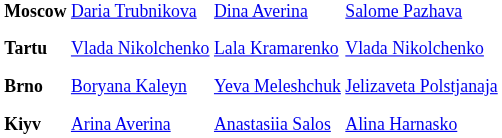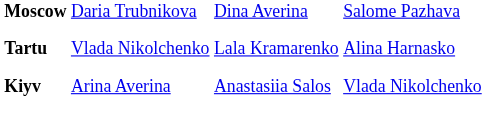Tartu | column 4: Vlada Nikolchenko -> Alina Harnasko
- row: Brno | Boryana Kaleyn | Yeva Meleshchuk | Jelizaveta Polstjanaja
Kiyv | column 4: Alina Harnasko -> Vlada Nikolchenko
